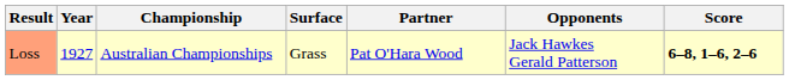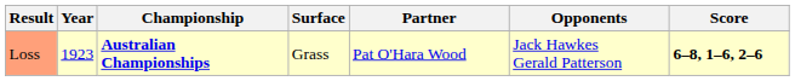Loss | Year: 1927 -> 1923
Loss | Championship: normal -> bold
